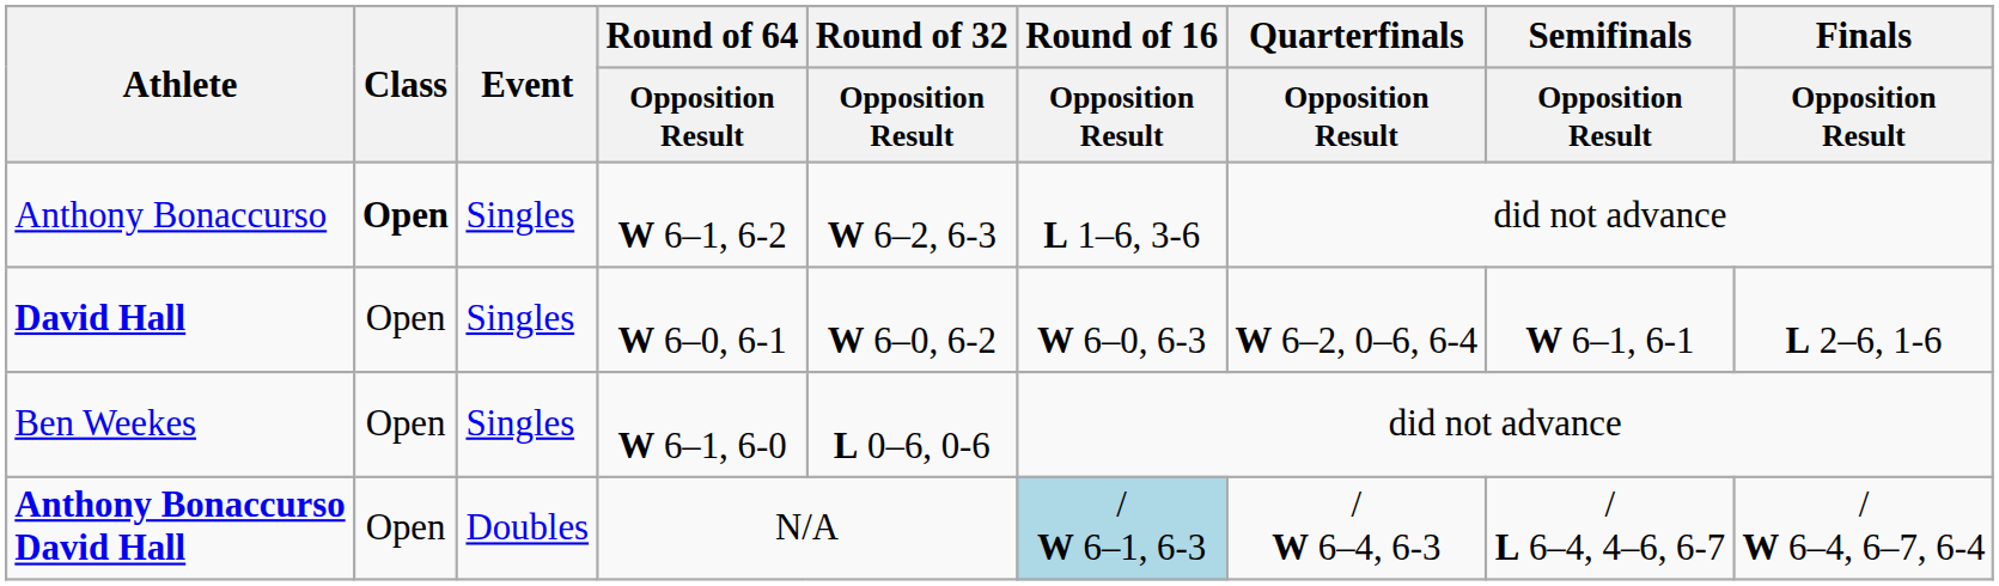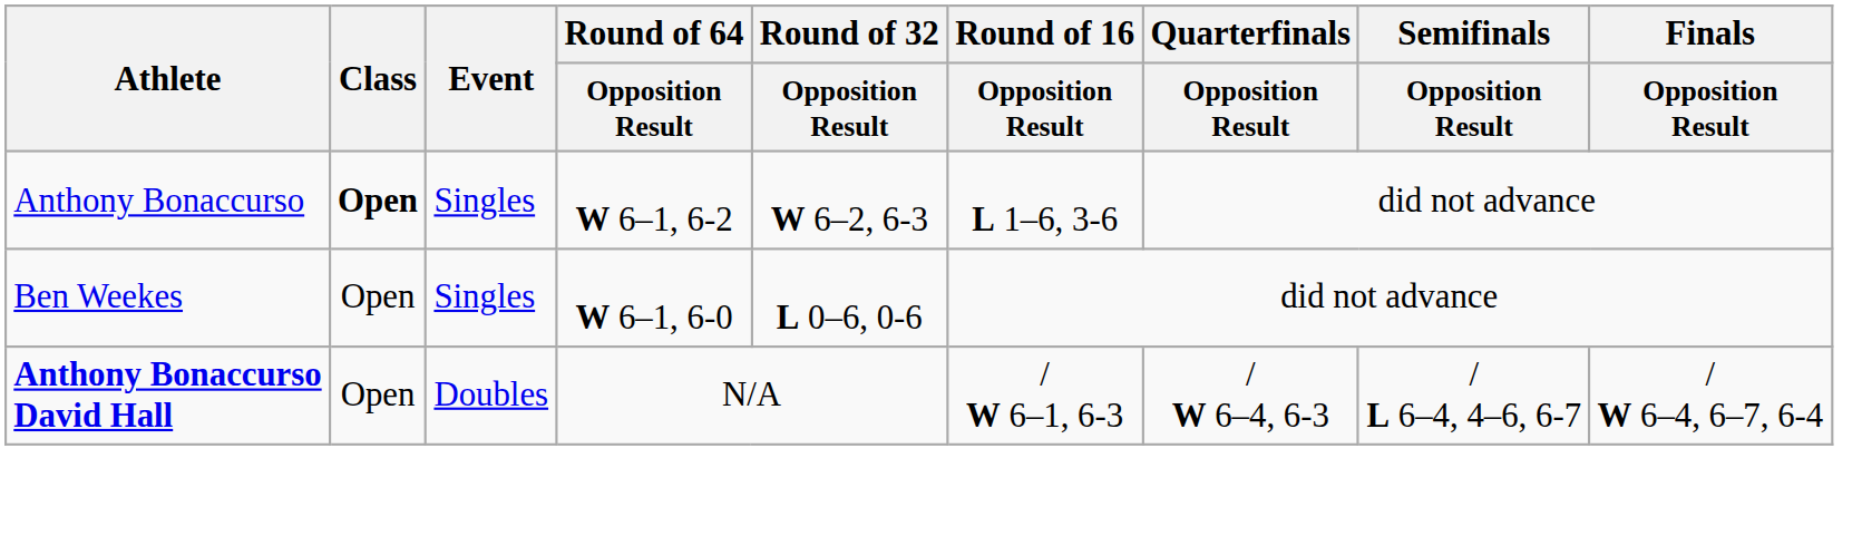- row: David Hall | Open | Singles | W 6–0, 6-1 | W 6–0, 6-2 | W 6–0, 6-3 | W 6–2, 0–6, 6-4 | W 6–1, 6-1 | L 2–6, 1-6
Anthony Bonaccurso David Hall | Round of 16 / Opposition Result: lightblue background -> no background
